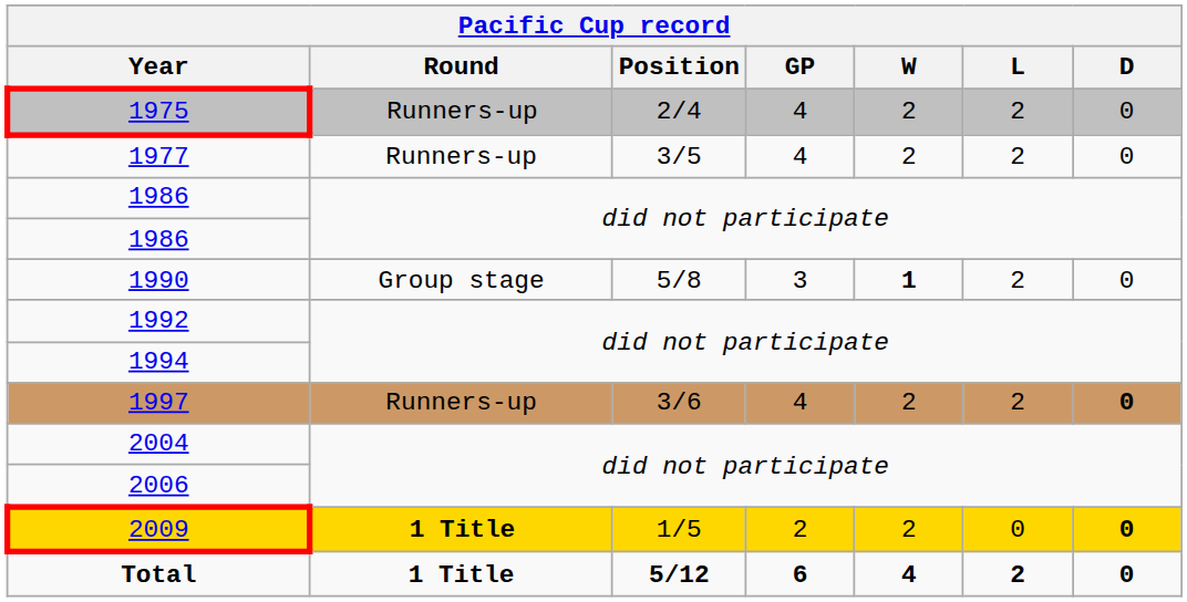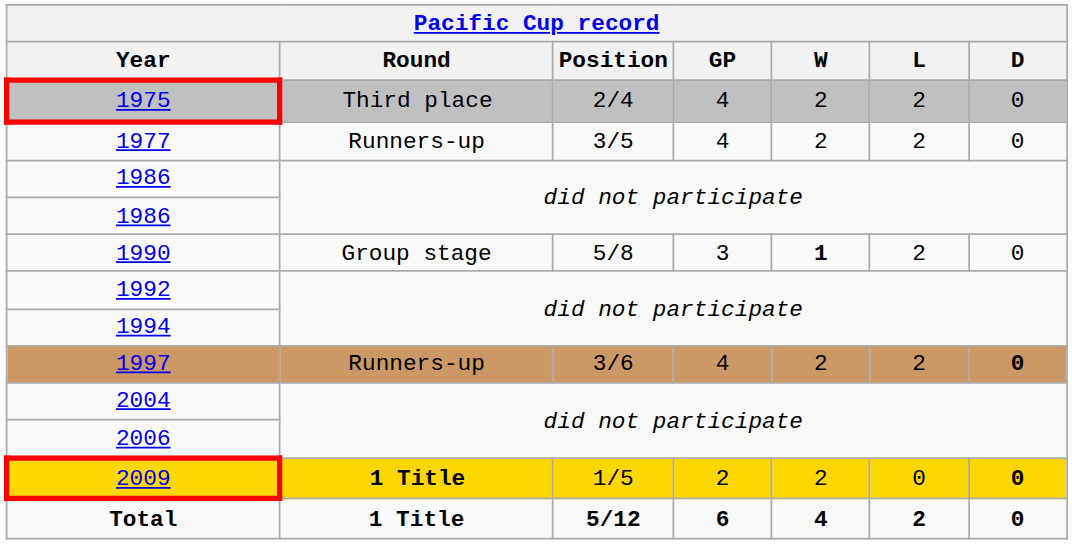1975 | Round: Runners-up -> Third place
